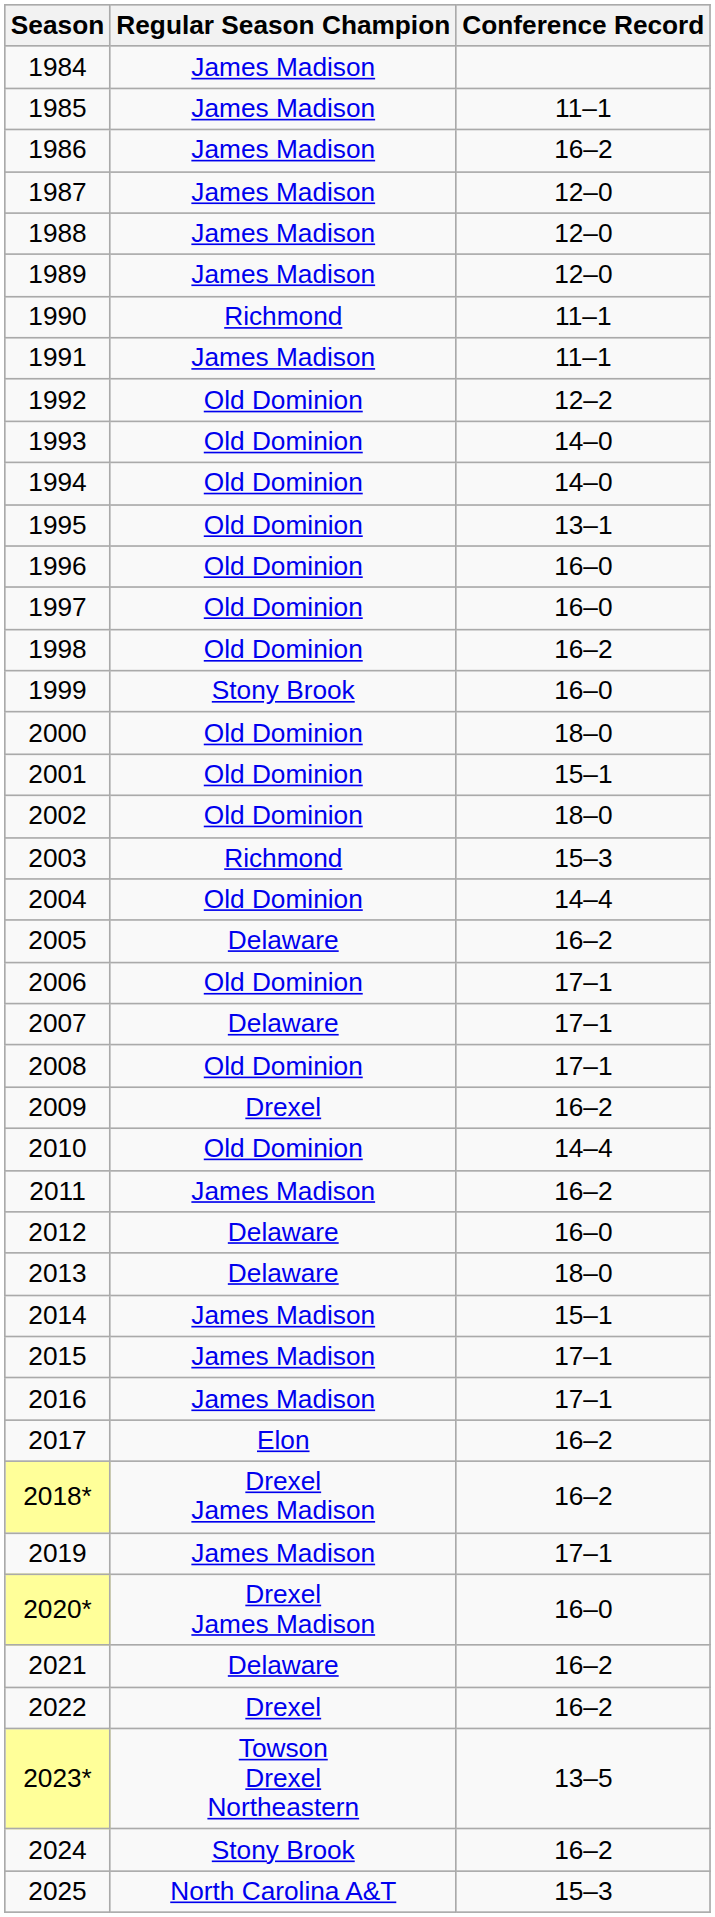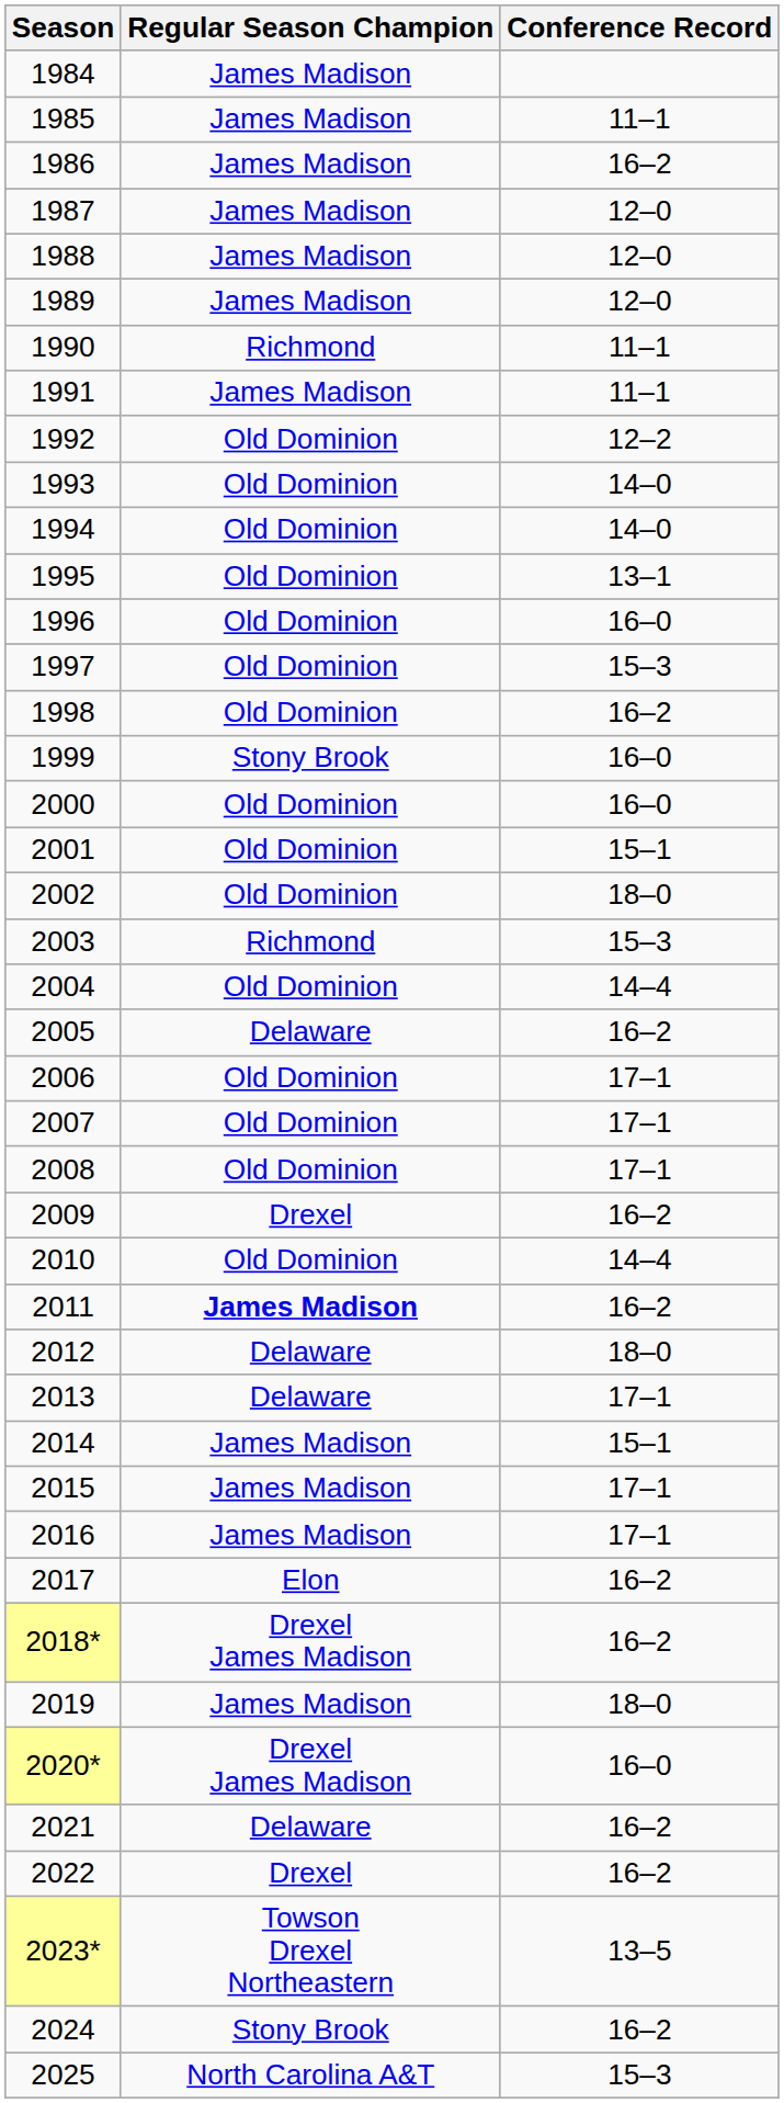1997 | Conference Record: 16–0 -> 15–3
2000 | Conference Record: 18–0 -> 16–0
2007 | Regular Season Champion: Delaware -> Old Dominion
2011 | Regular Season Champion: normal -> bold
2012 | Conference Record: 16–0 -> 18–0
2013 | Conference Record: 18–0 -> 17–1
2019 | Conference Record: 17–1 -> 18–0
